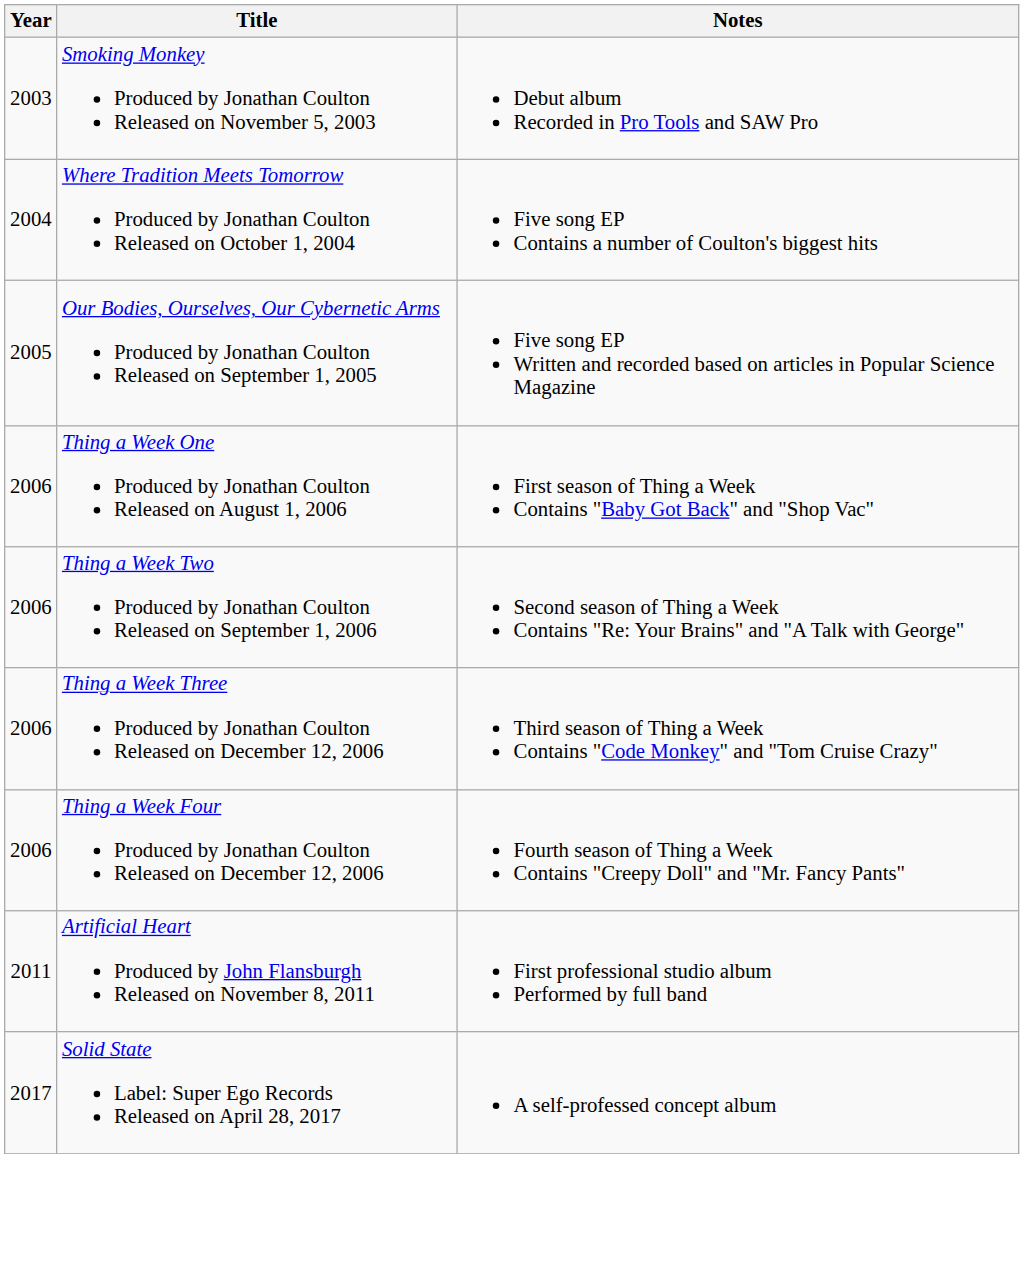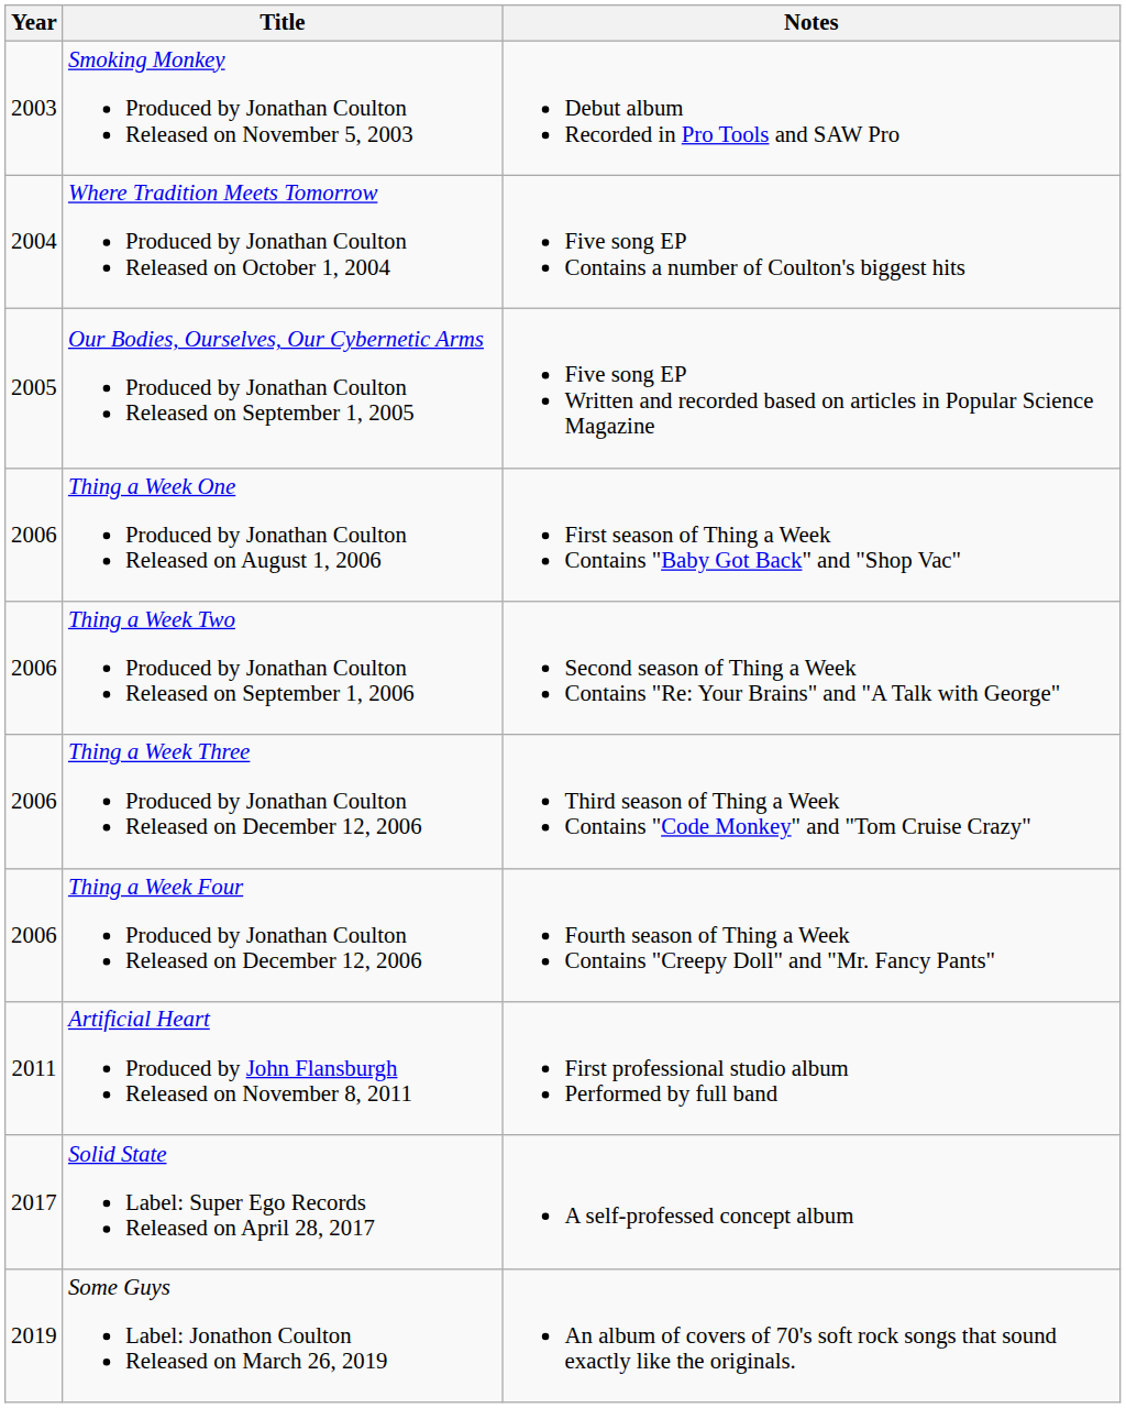+ row: 2019 | Some Guys Label: Jonathon Coulton Released on March 26, 2019 | An album of covers of 70's soft rock songs that sound exactly like the originals.
